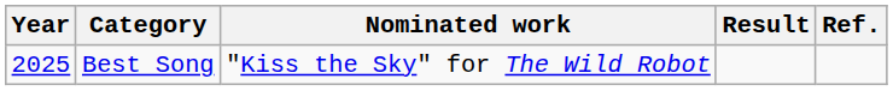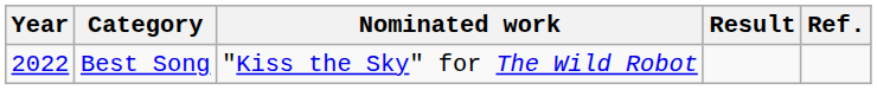Best Song | Year: 2025 -> 2022
